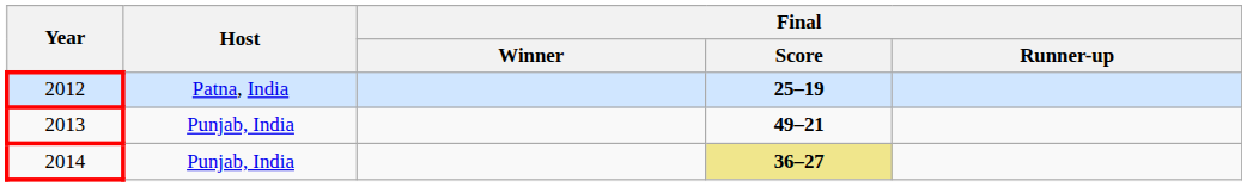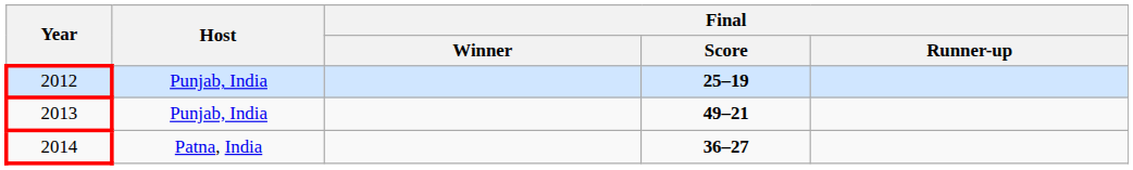2012 | Host: Patna, India -> Punjab, India
2014 | Host: Punjab, India -> Patna, India
2014 | Final / Score: khaki background -> no background
